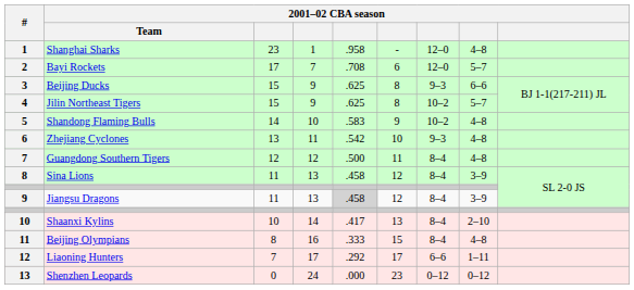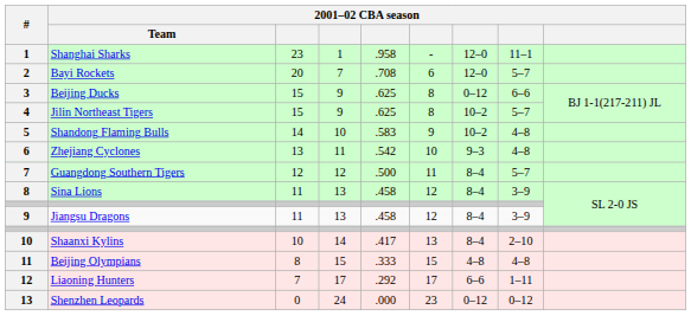Shanghai Sharks | column 8: 4–8 -> 11–1
Bayi Rockets | column 3: 17 -> 20
Beijing Ducks | column 7: 9–3 -> 0–12
Guangdong Southern Tigers | column 8: 4–8 -> 5–7
Jiangsu Dragons | column 5: lightgrey background -> no background
Beijing Olympians | column 4: 16 -> 15
Beijing Olympians | column 7: 8–4 -> 4–8
